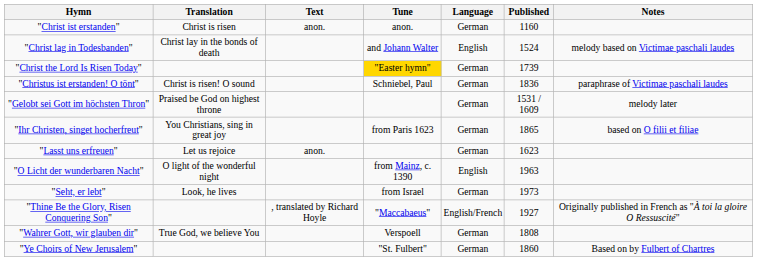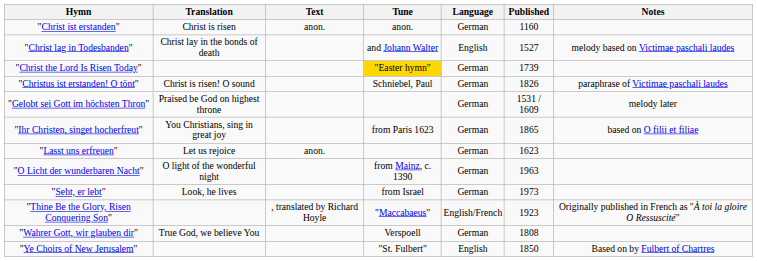"Christ lag in Todesbanden" | Published: 1524 -> 1527
"Christus ist erstanden! O tönt" | Published: 1836 -> 1826
"O Licht der wunderbaren Nacht" | Language: English -> German
"Thine Be the Glory, Risen Conquering Son" | Published: 1927 -> 1923
"Ye Choirs of New Jerusalem" | Language: German -> English
"Ye Choirs of New Jerusalem" | Published: 1860 -> 1850
